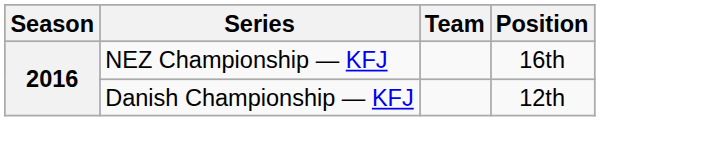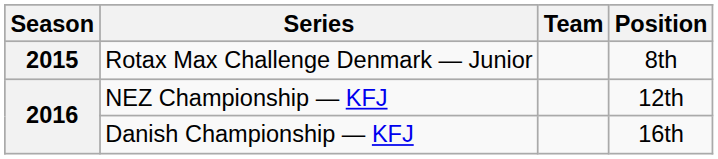+ row: 2015 | Rotax Max Challenge Denmark — Junior | 8th
NEZ Championship — KFJ | Position: 16th -> 12th
Danish Championship — KFJ | Position: 12th -> 16th
